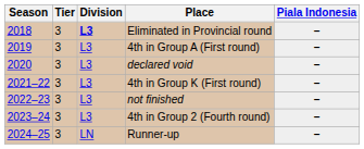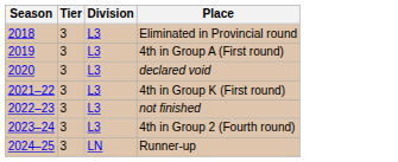- column: Piala Indonesia | – | – | – | – | – | – | –
Eliminated in Provincial round | Division: bold -> normal
